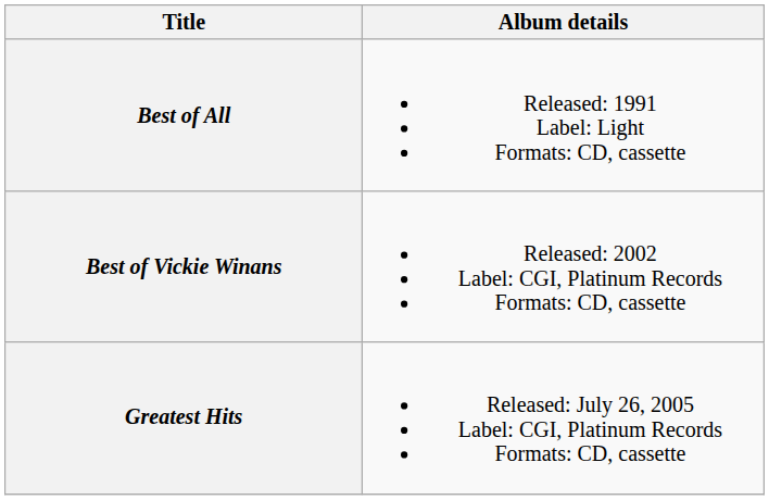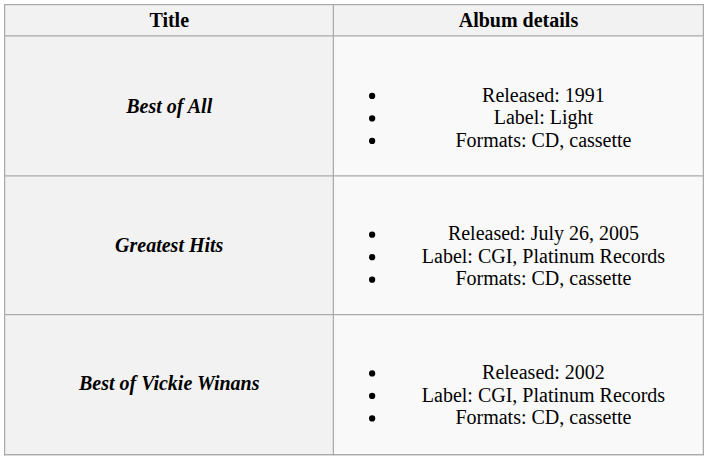rows swapped: Best of Vickie Winans <-> Greatest Hits
